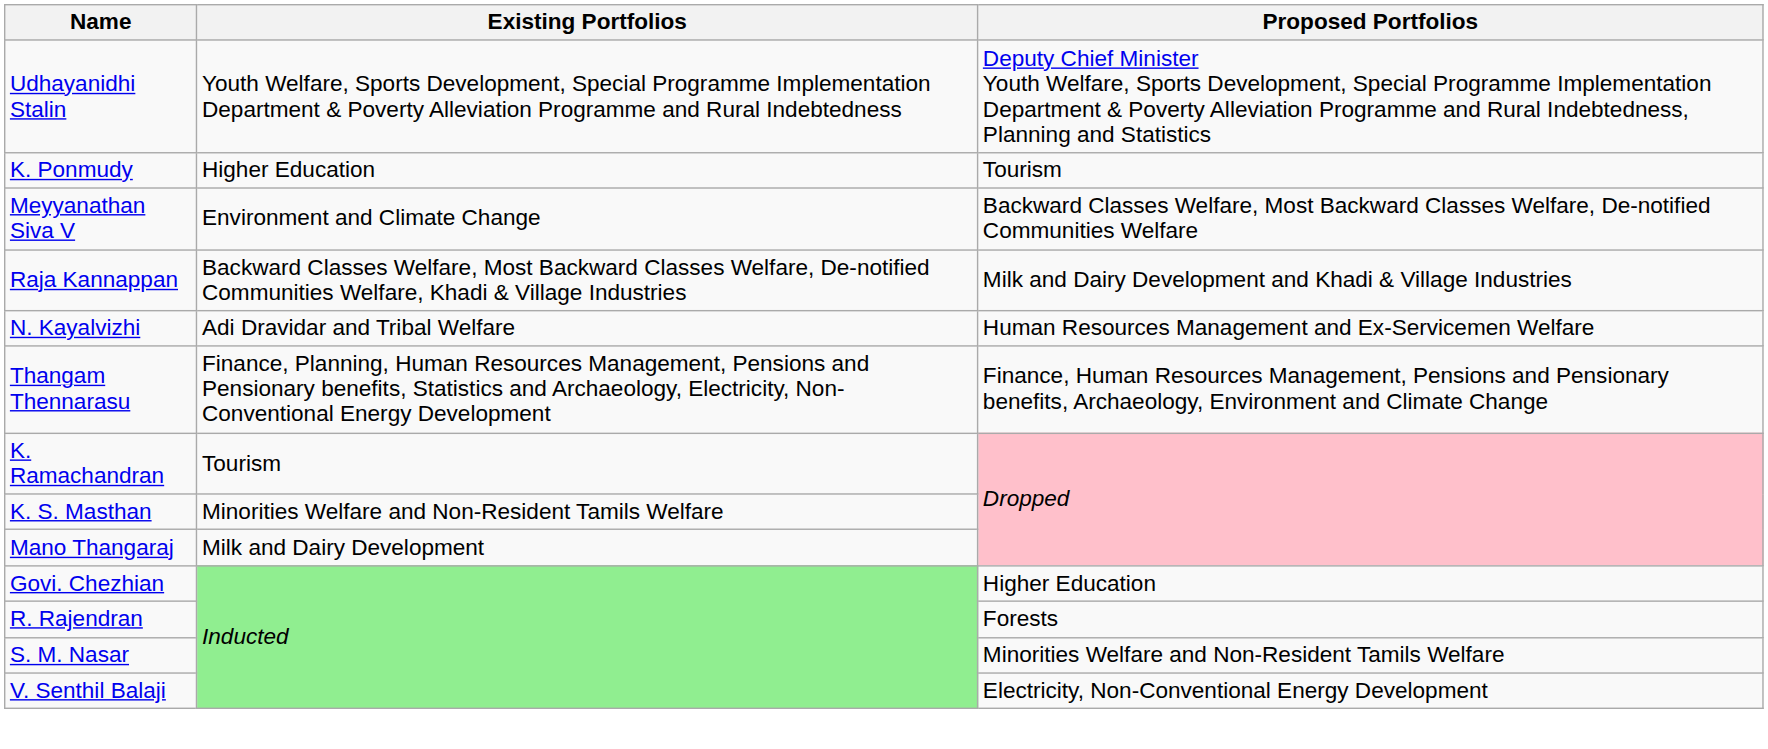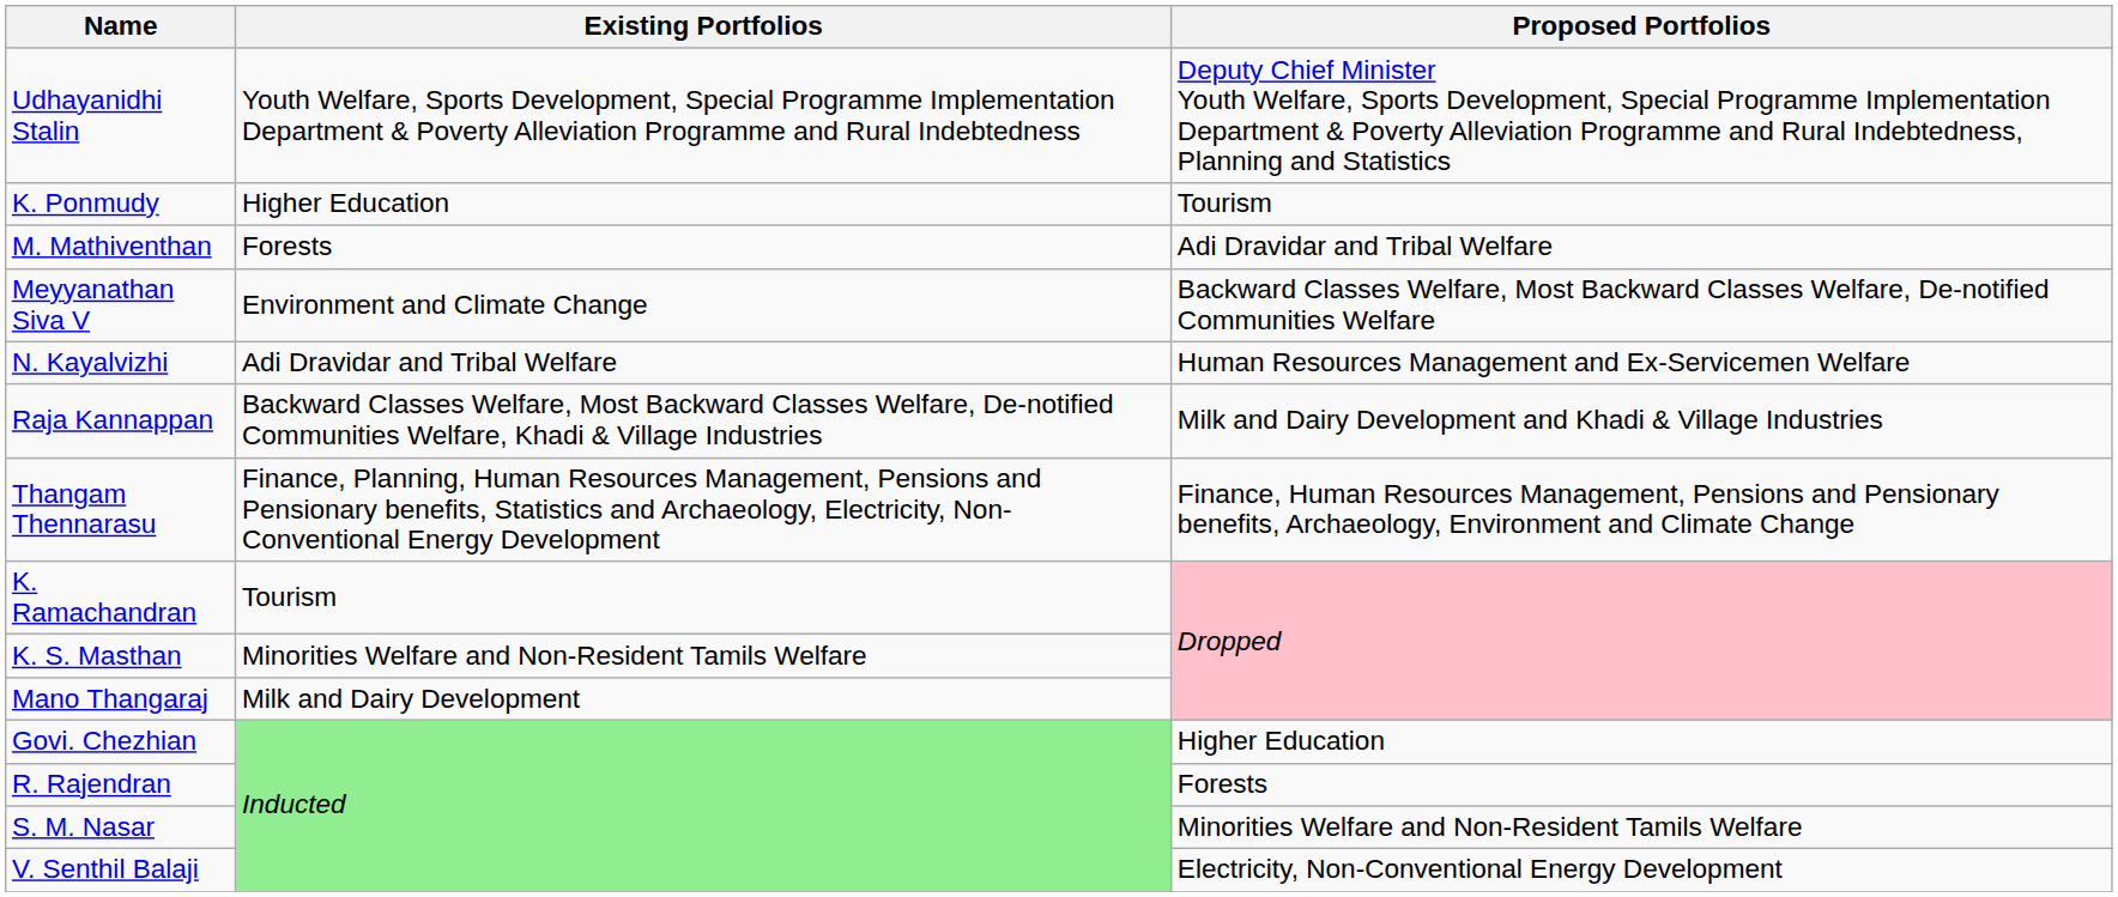+ row: M. Mathiventhan | Forests | Adi Dravidar and Tribal Welfare
rows swapped: N. Kayalvizhi <-> Raja Kannappan
